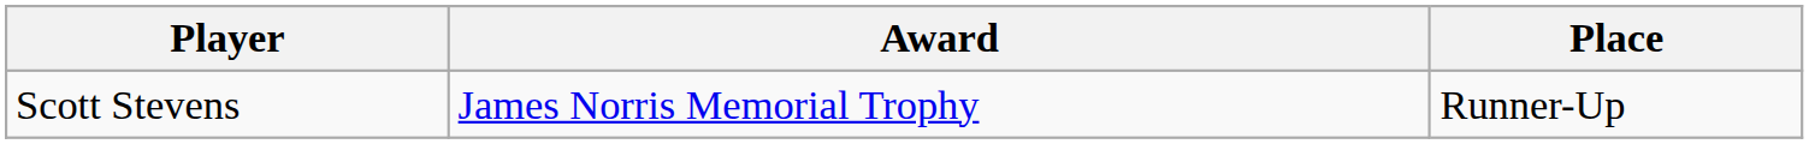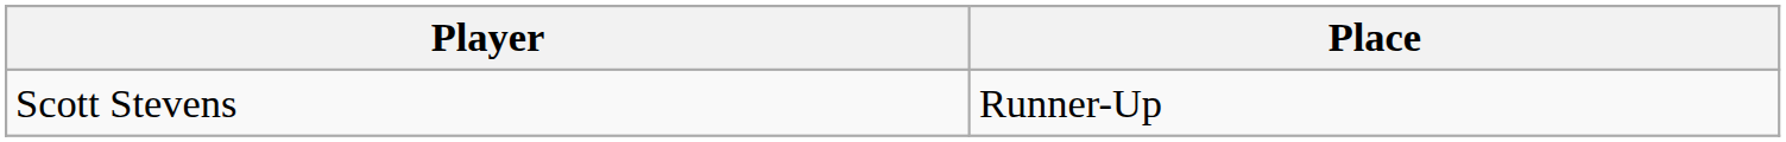- column: Award | James Norris Memorial Trophy
